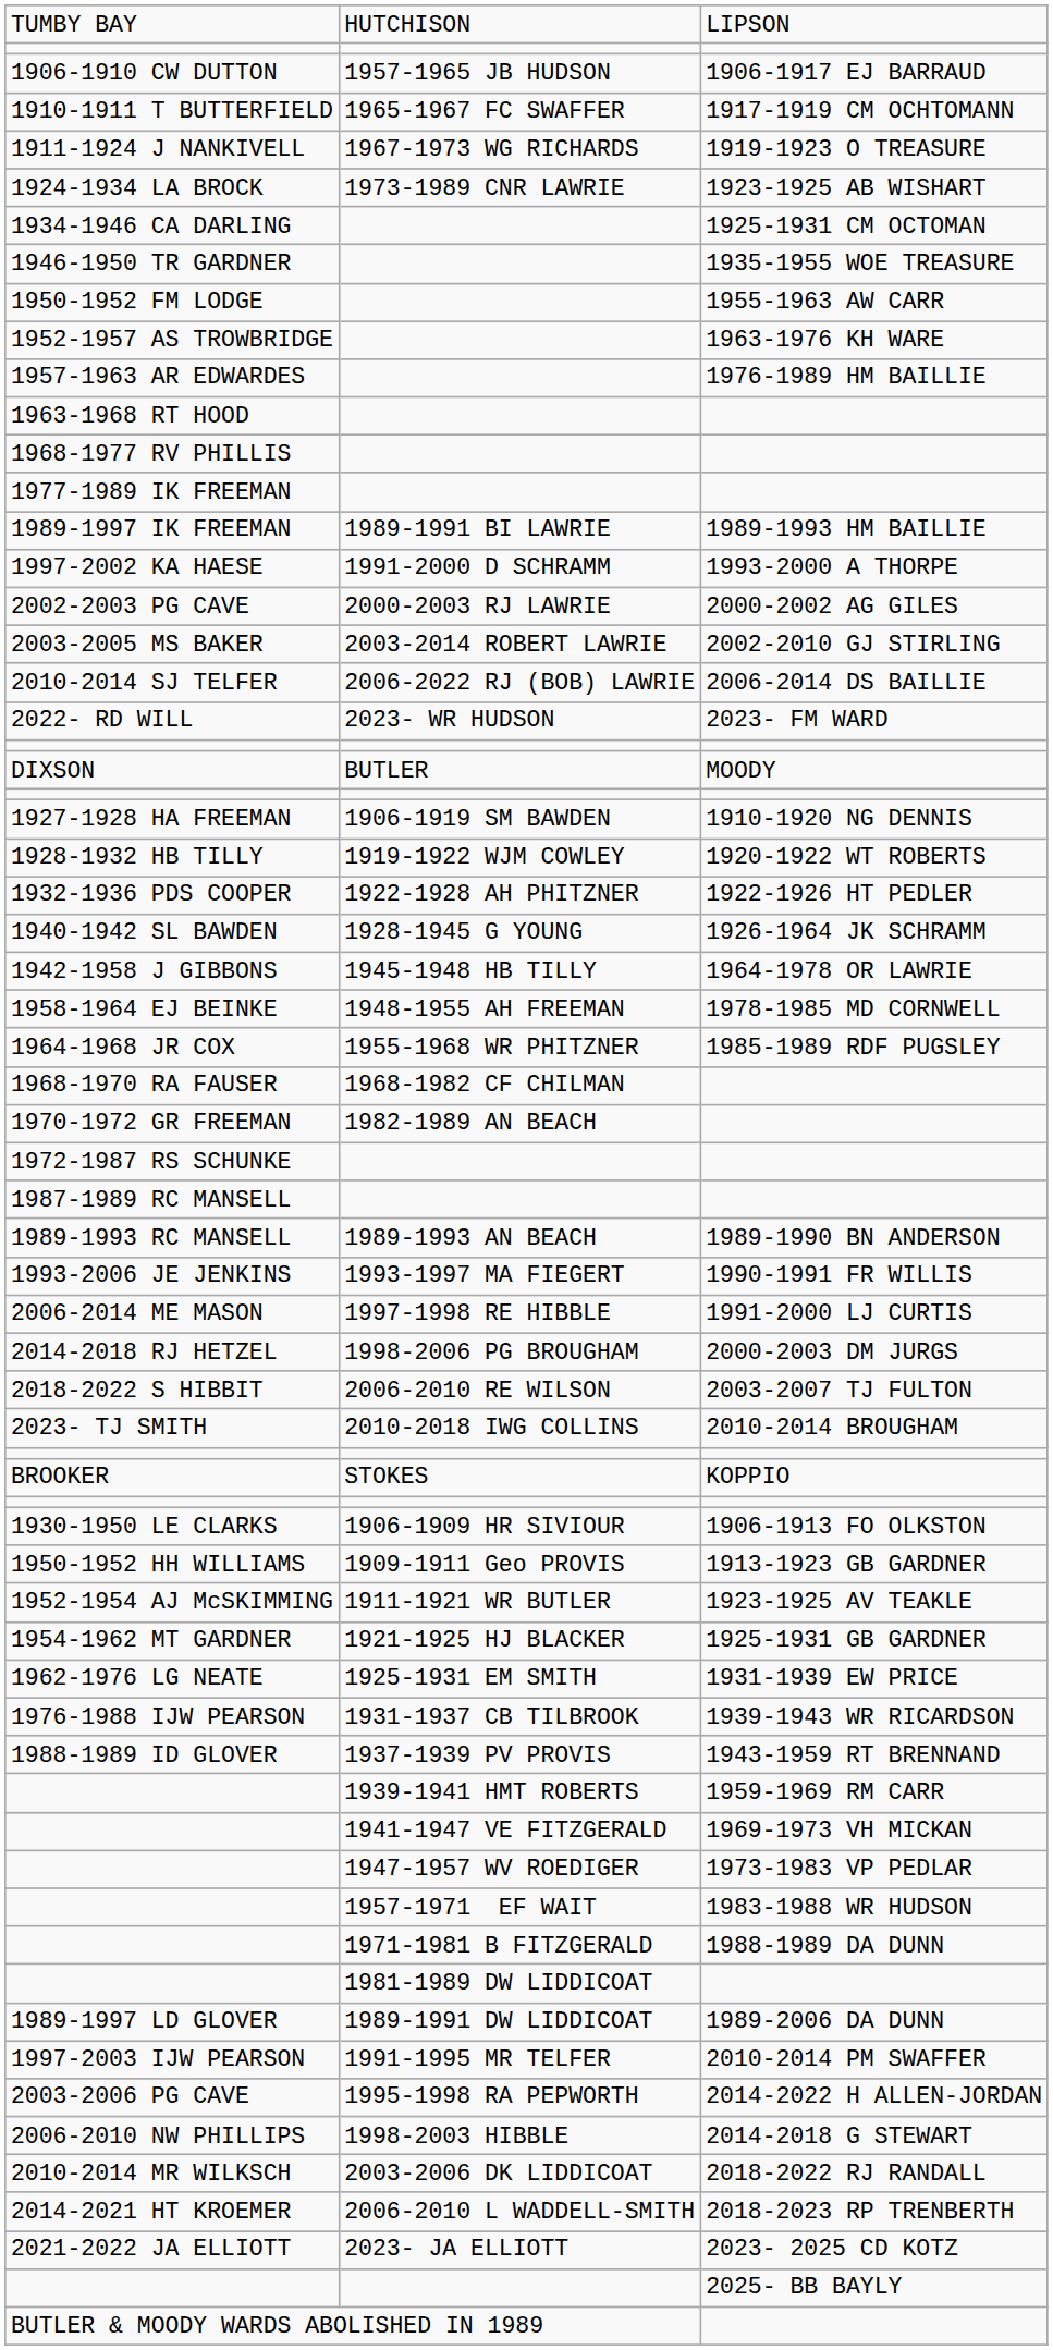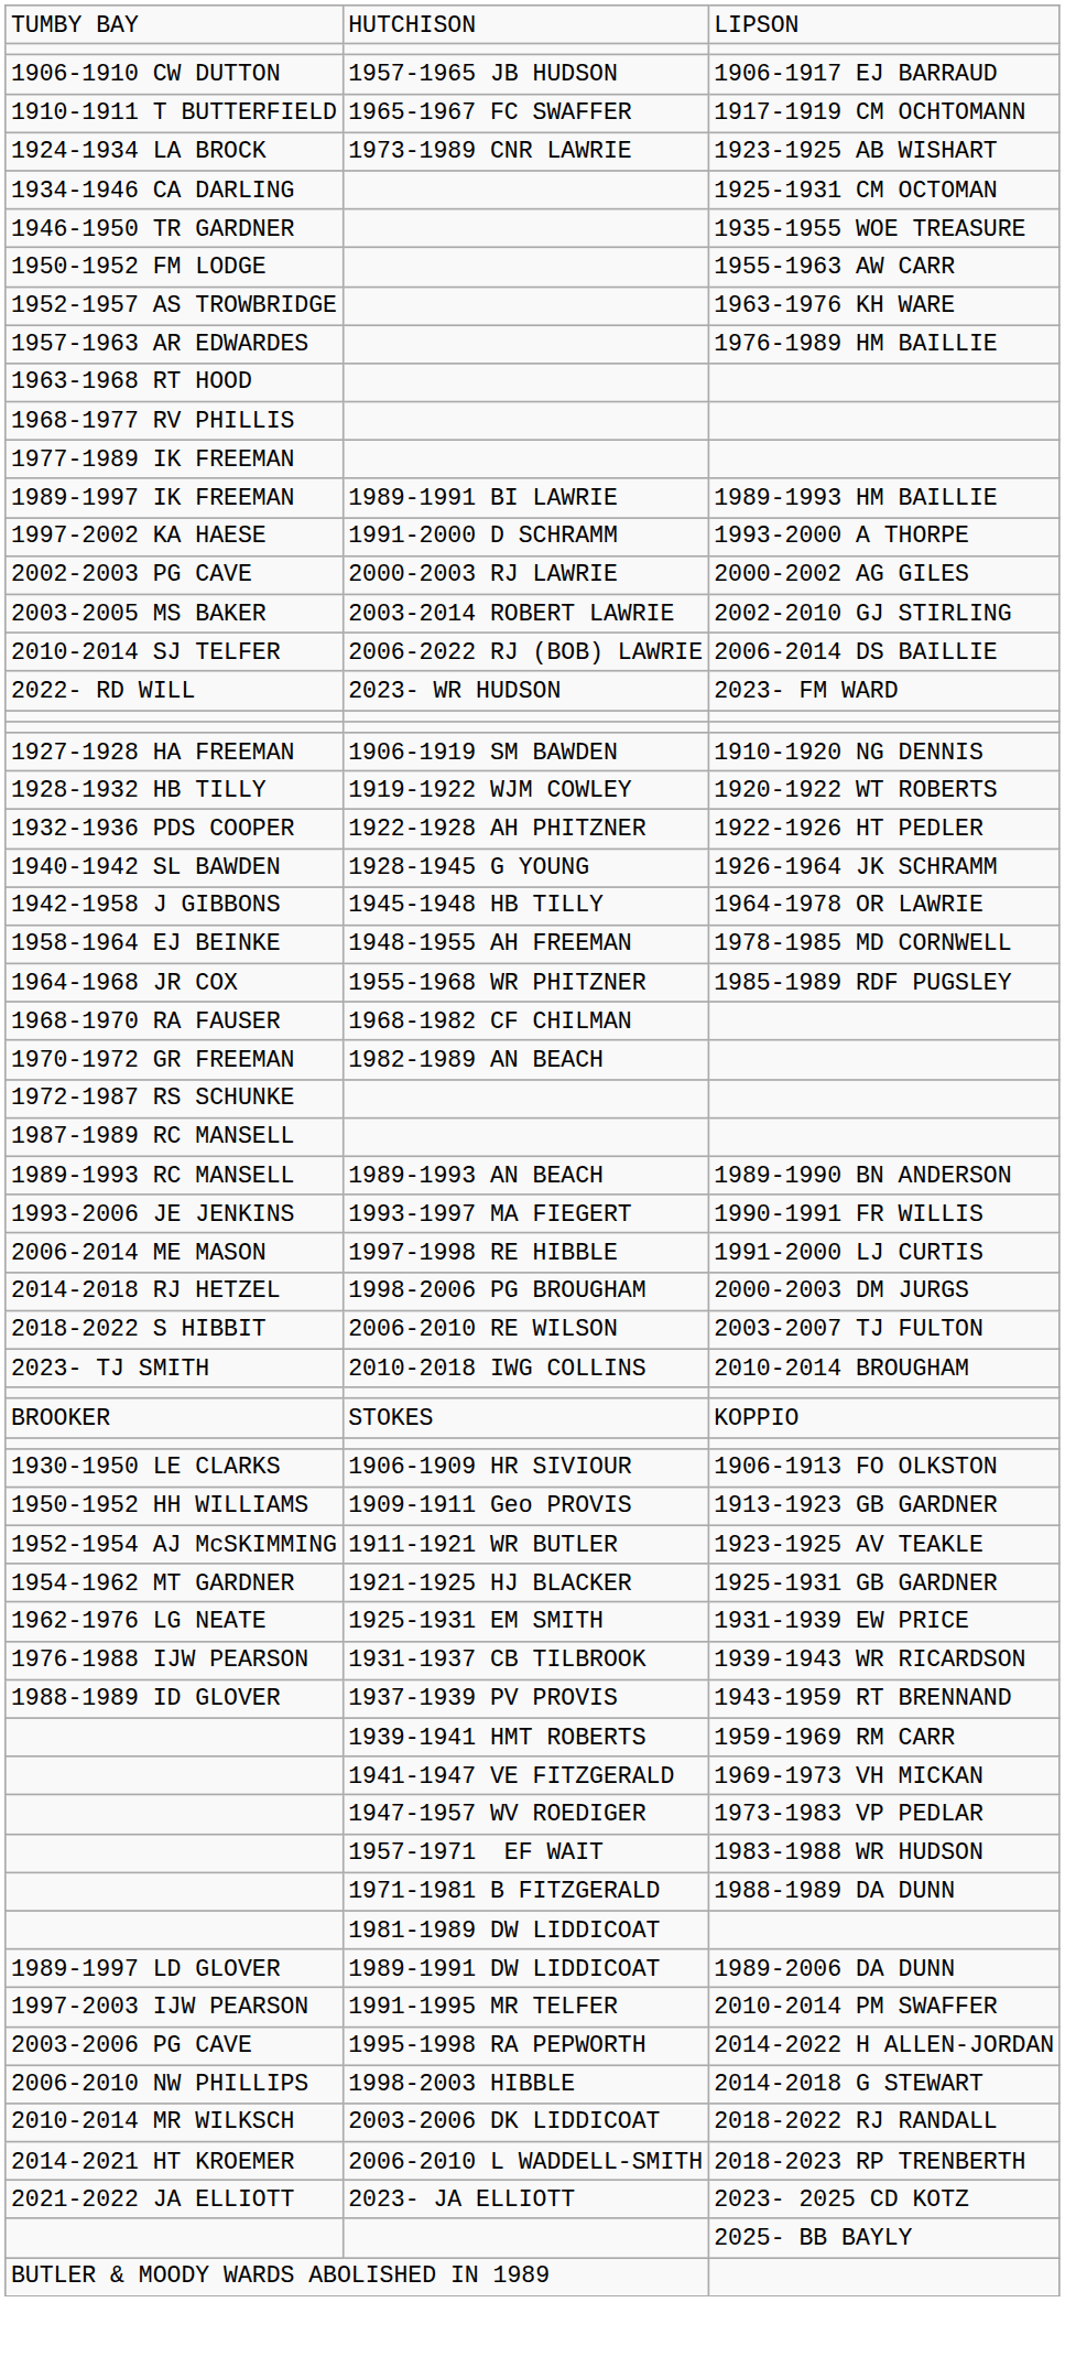- row: 1911-1924 J NANKIVELL | 1967-1973 WG RICHARDS | 1919-1923 O TREASURE
- row: DIXSON | BUTLER | MOODY
